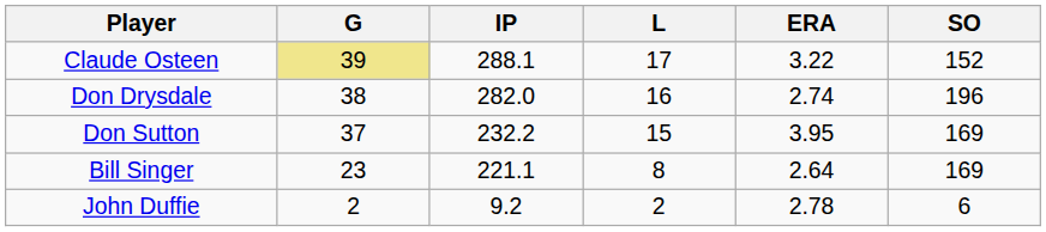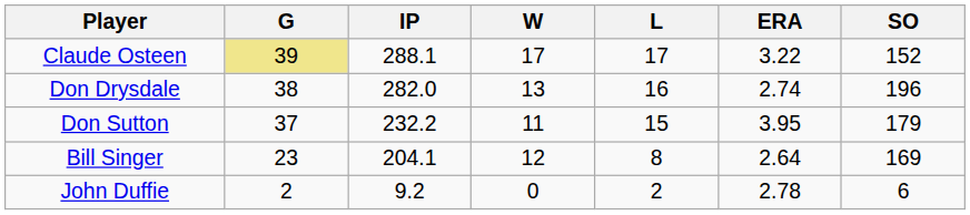+ column: W | 17 | 13 | 11 | 12 | 0
Don Sutton | SO: 169 -> 179
Bill Singer | IP: 221.1 -> 204.1
